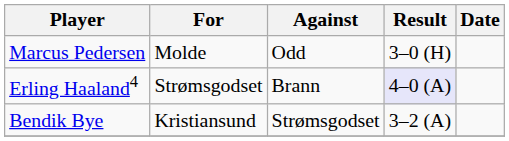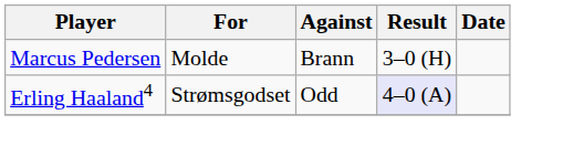Marcus Pedersen | Against: Odd -> Brann
Erling Haaland4 | Against: Brann -> Odd
- row: Bendik Bye | Kristiansund | Strømsgodset | 3–2 (A)
